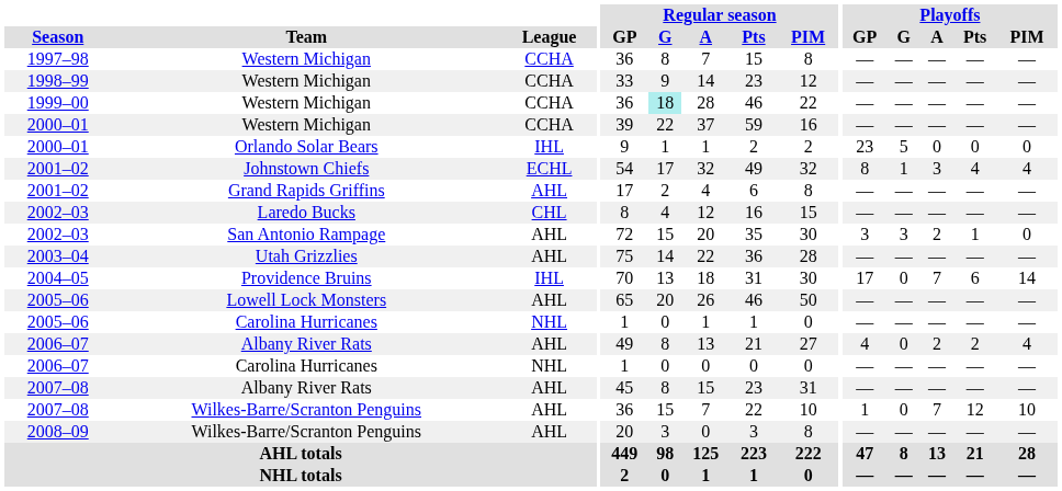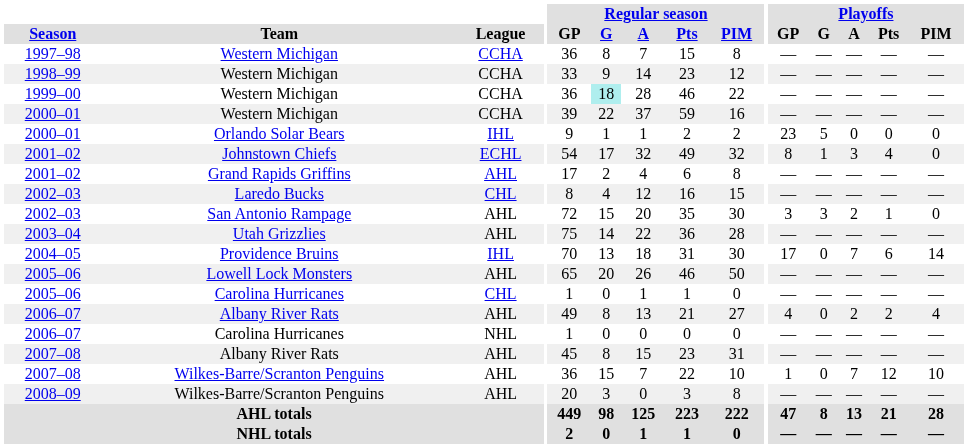2001–02 / Johnstown Chiefs | Playoffs / PIM: 4 -> 0
2005–06 / Carolina Hurricanes | League: NHL -> CHL
